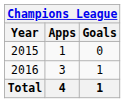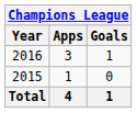rows swapped: 2015 <-> 2016
